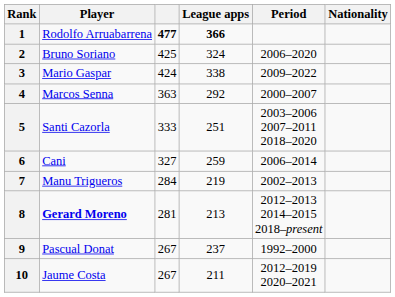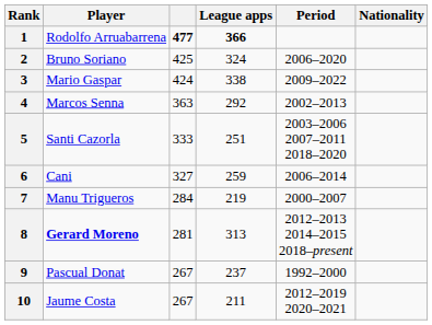4 | Period: 2000–2007 -> 2002–2013
7 | Period: 2002–2013 -> 2000–2007
8 | League apps: 213 -> 313
